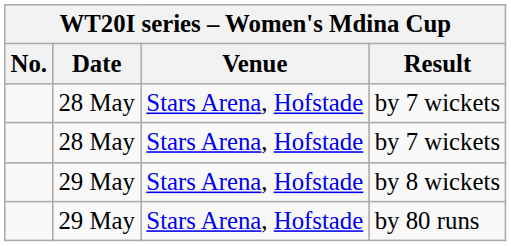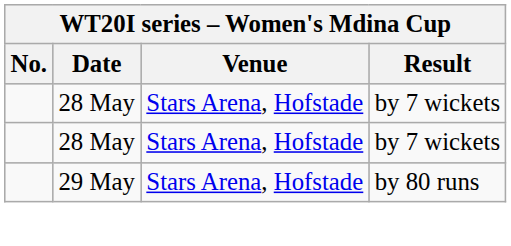- row: 29 May | Stars Arena, Hofstade | by 8 wickets
